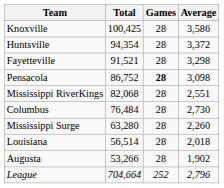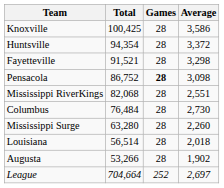League | Average: 2,796 -> 2,697
